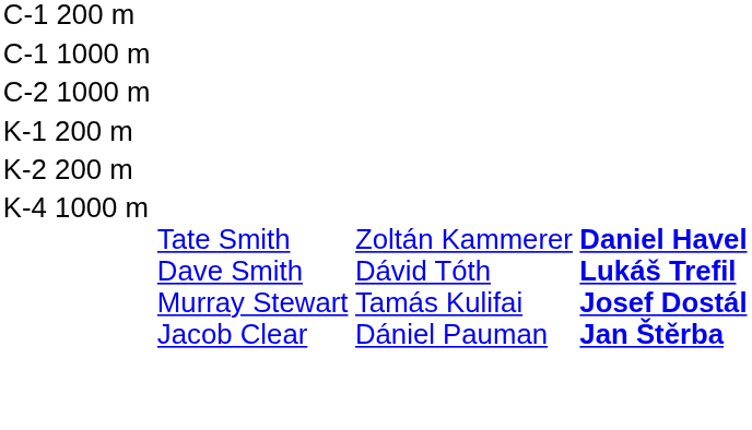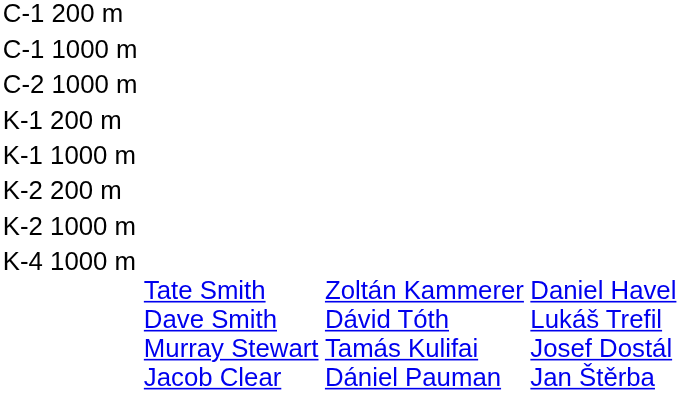+ row: K-1 1000 m
+ row: K-2 1000 m
K-4 1000 m | column 4: bold -> normal
